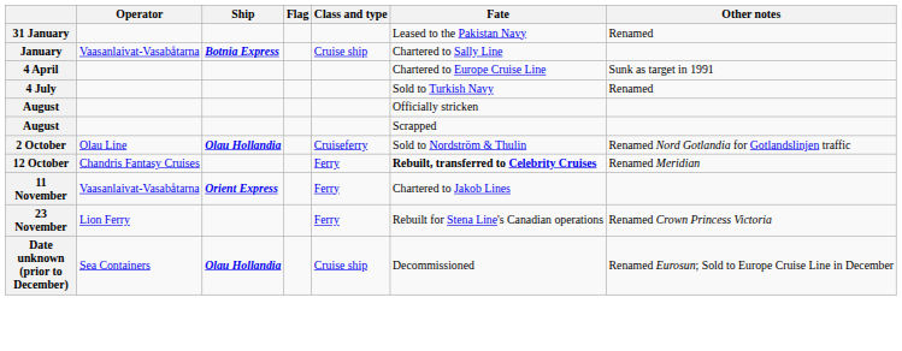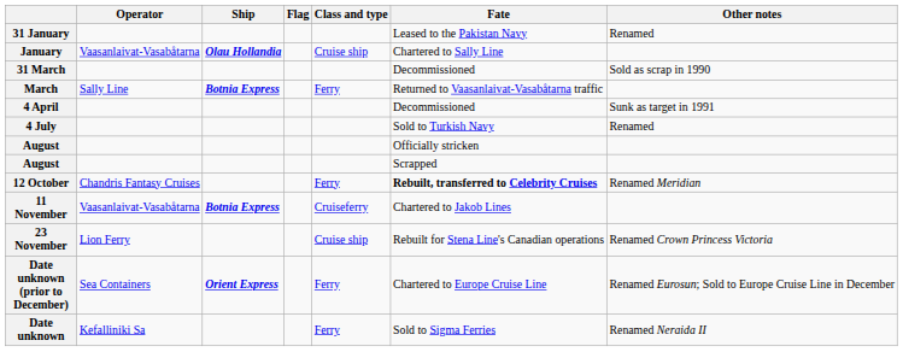January | Ship: Botnia Express -> Olau Hollandia
+ row: 31 March | Decommissioned | Sold as scrap in 1990
+ row: March | Sally Line | Botnia Express | Ferry | Returned to Vaasanlaivat-Vasabåtarna traffic
4 April | Fate: Chartered to Europe Cruise Line -> Decommissioned
- row: 2 October | Olau Line | Olau Hollandia | Cruiseferry | Sold to Nordström & Thulin | Renamed Nord Gotlandia for Gotlandslinjen traffic
11 November | Ship: Orient Express -> Botnia Express
11 November | Class and type: Ferry -> Cruiseferry
23 November | Class and type: Ferry -> Cruise ship
Date unknown (prior to December) | Ship: Olau Hollandia -> Orient Express
Date unknown (prior to December) | Class and type: Cruise ship -> Ferry
Date unknown (prior to December) | Fate: Decommissioned -> Chartered to Europe Cruise Line
+ row: Date unknown | Kefalliniki Sa | Ferry | Sold to Sigma Ferries | Renamed Neraida II
